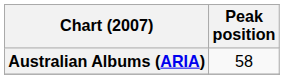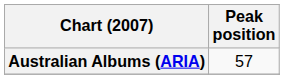Australian Albums (ARIA) | Peak position: 58 -> 57
